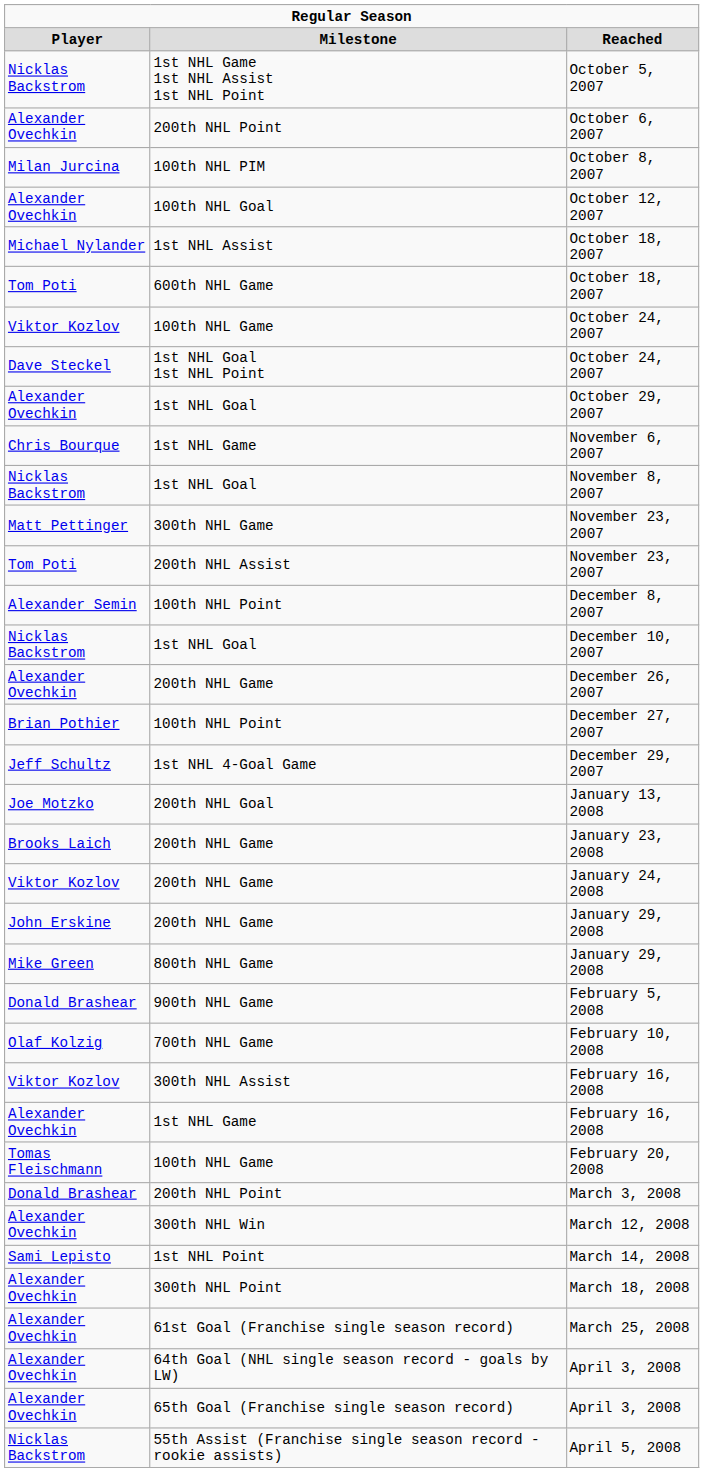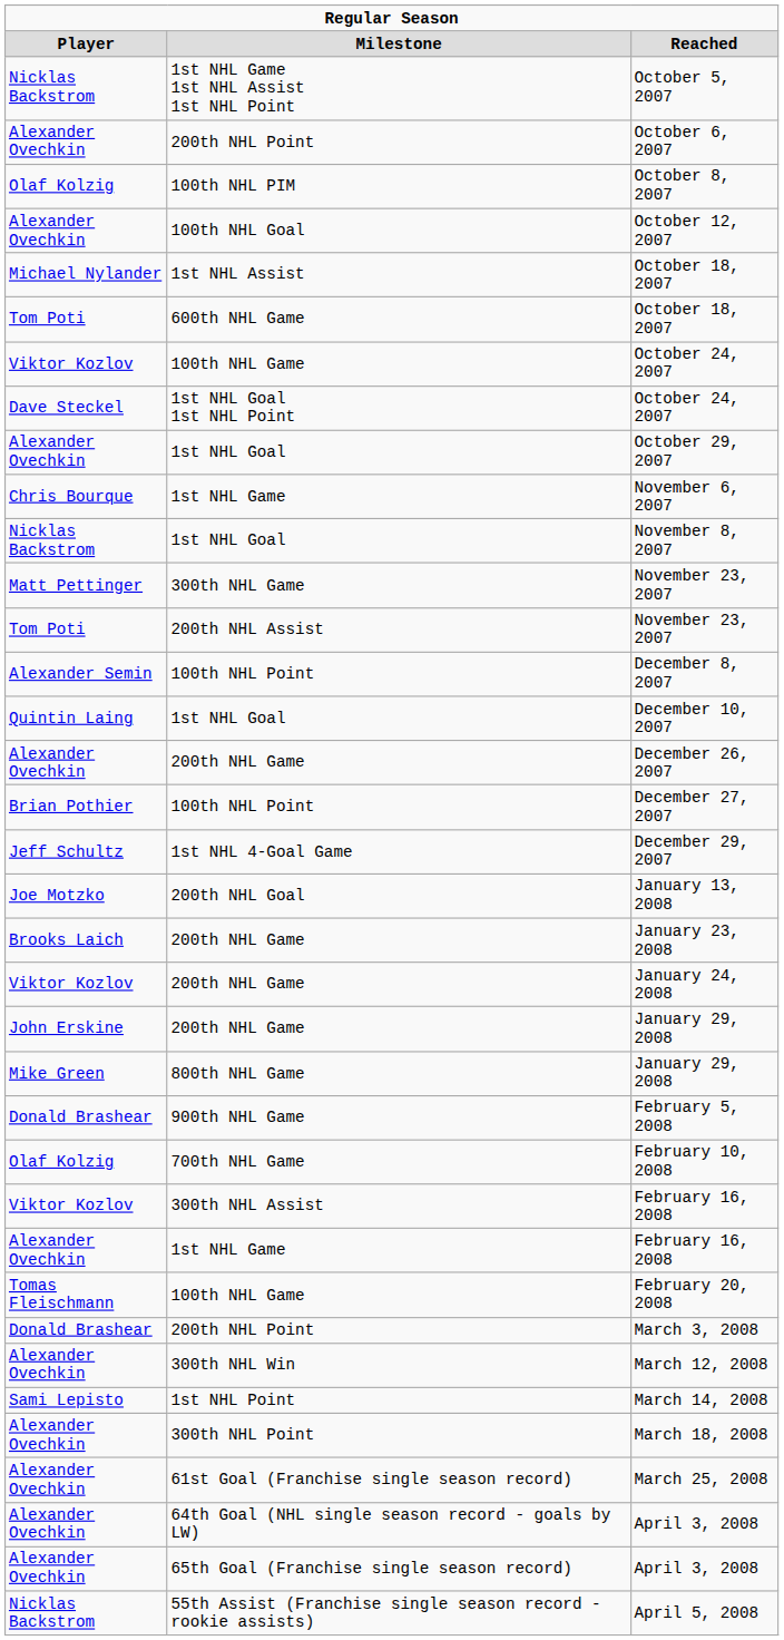October 8, 2007 | column 1: Milan Jurcina -> Olaf Kolzig
December 10, 2007 | column 1: Nicklas Backstrom -> Quintin Laing
